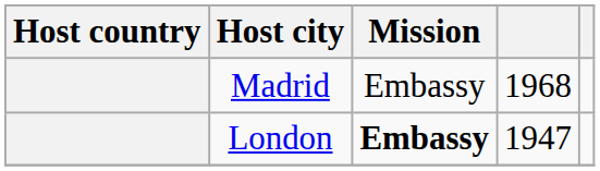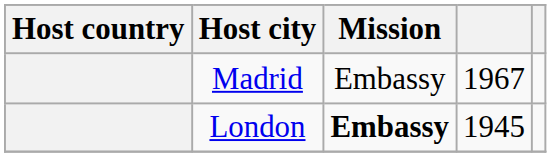Madrid | column 4: 1968 -> 1967
London | column 4: 1947 -> 1945
